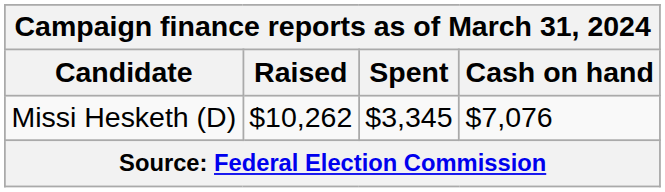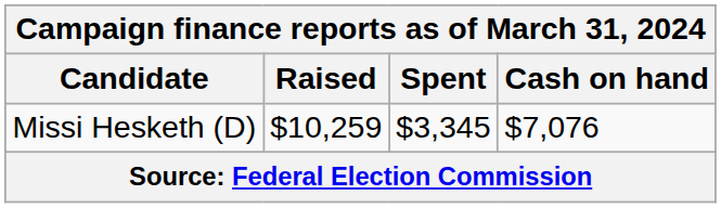Missi Hesketh (D) | Raised: $10,262 -> $10,259
